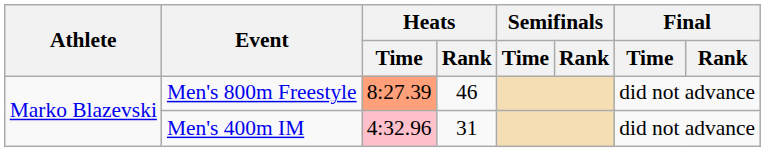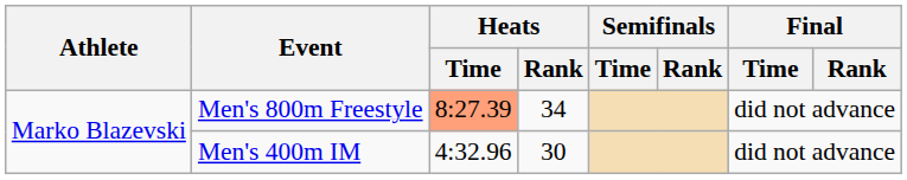Men's 800m Freestyle | Heats / Rank: 46 -> 34
Men's 400m IM | Heats / Time: pink background -> no background
Men's 400m IM | Heats / Rank: 31 -> 30
